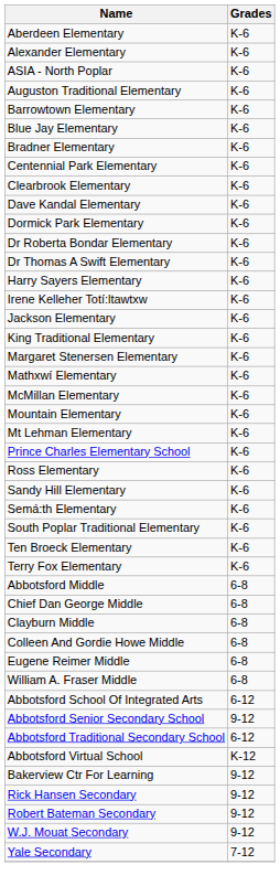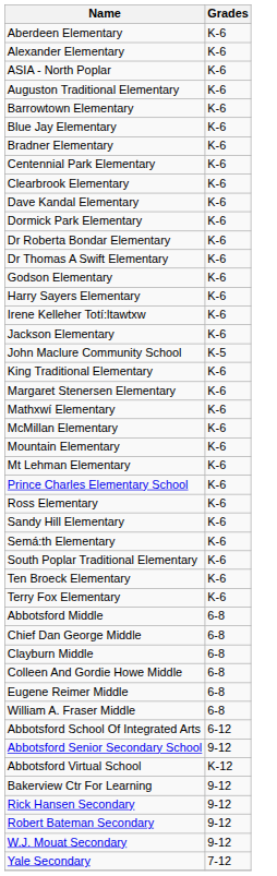+ row: Godson Elementary | K-6
+ row: John Maclure Community School | K-5
- row: Abbotsford Traditional Secondary School | 6-12
